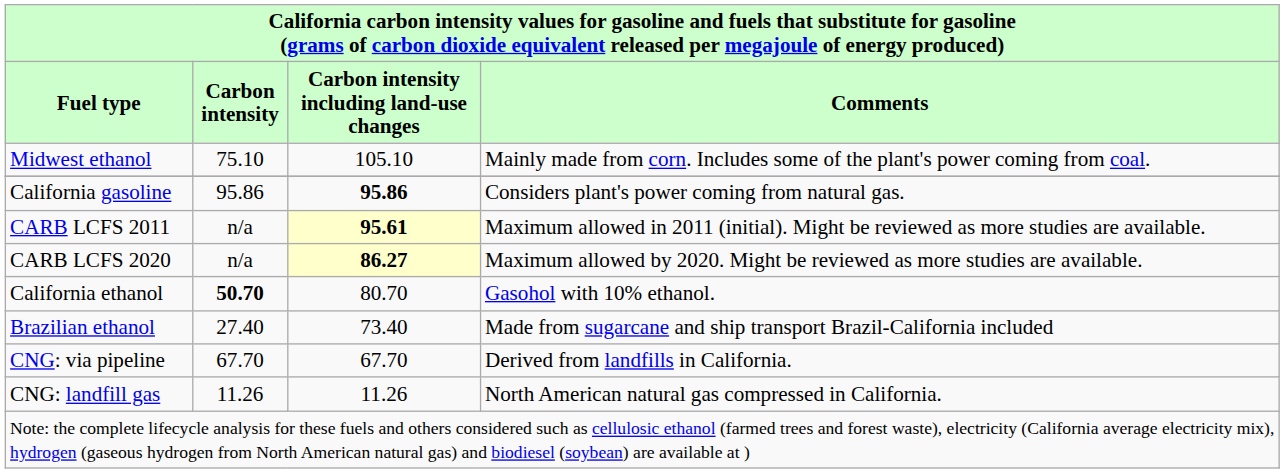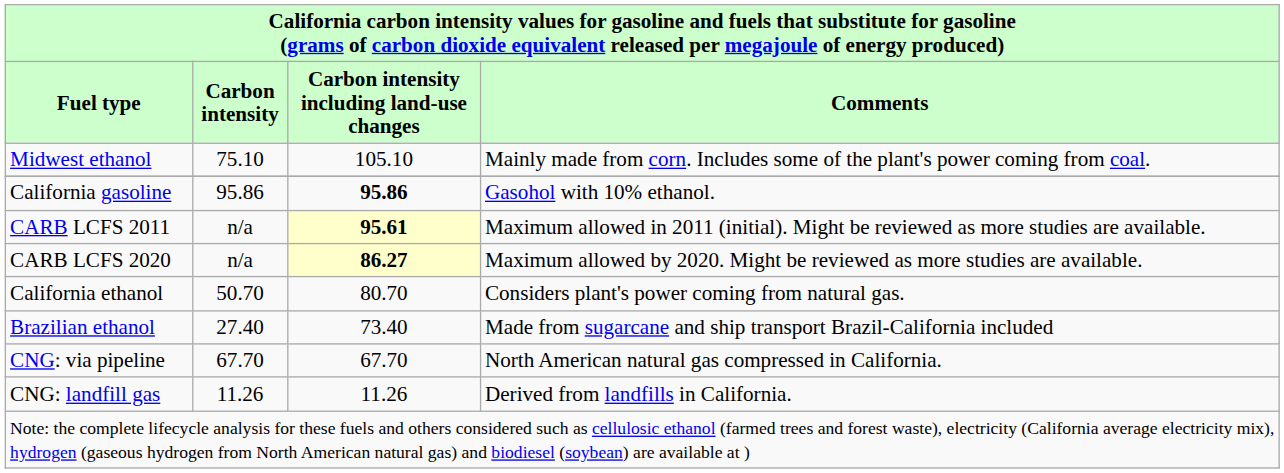California gasoline | Comments: Considers plant's power coming from natural gas. -> Gasohol with 10% ethanol.
California ethanol | Carbon intensity: bold -> normal
California ethanol | Comments: Gasohol with 10% ethanol. -> Considers plant's power coming from natural gas.
CNG: via pipeline | Comments: Derived from landfills in California. -> North American natural gas compressed in California.
CNG: landfill gas | Comments: North American natural gas compressed in California. -> Derived from landfills in California.
